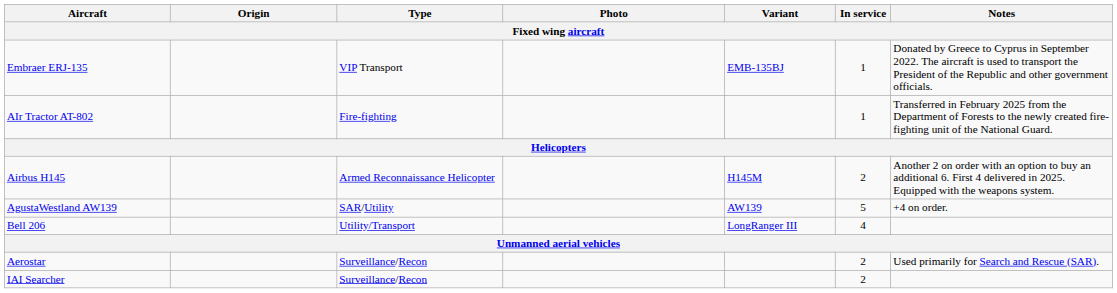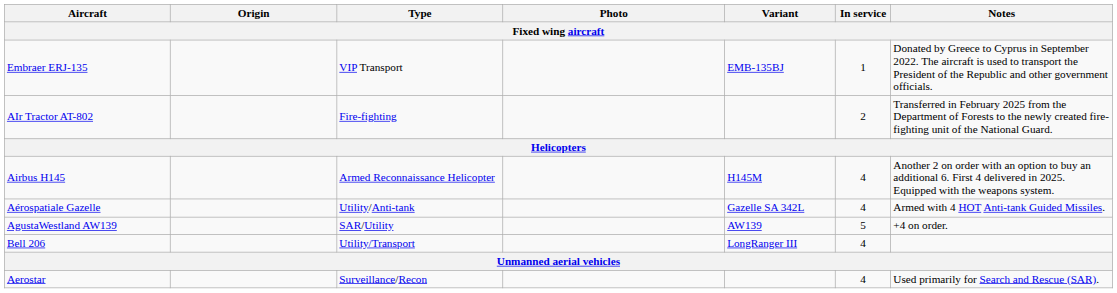AIr Tractor AT-802 | In service: 1 -> 2
Airbus H145 | In service: 2 -> 4
+ row: Aérospatiale Gazelle | Utility/Anti-tank | Gazelle SA 342L | 4 | Armed with 4 HOT Anti-tank Guided Missiles.
Aerostar | In service: 2 -> 4
- row: IAI Searcher | Surveillance/Recon | 2
